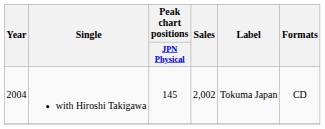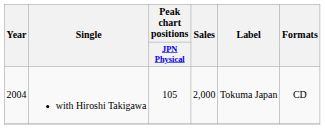with Hiroshi Takigawa | Peak chart positions / JPN Physical: 145 -> 105
with Hiroshi Takigawa | Sales: 2,002 -> 2,000
